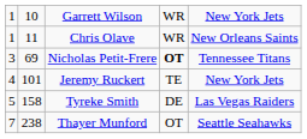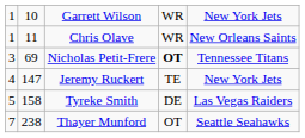Jeremy Ruckert | column 2: 101 -> 147
